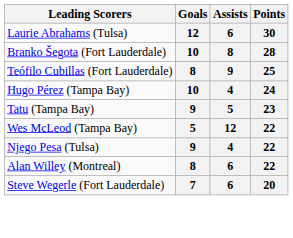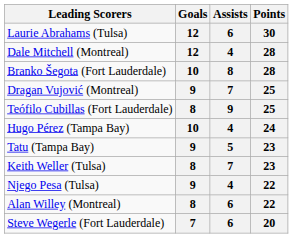+ row: Dale Mitchell (Montreal) | 12 | 4 | 28
+ row: Dragan Vujović (Montreal) | 9 | 7 | 25
+ row: Keith Weller (Tulsa) | 8 | 7 | 23
- row: Wes McLeod (Tampa Bay) | 5 | 12 | 22
